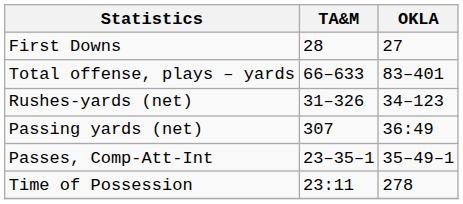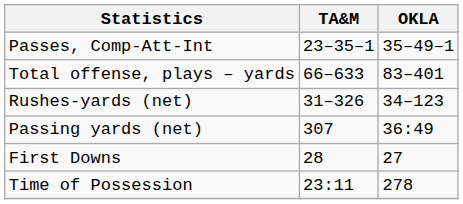rows swapped: First Downs <-> Passes, Comp-Att-Int
